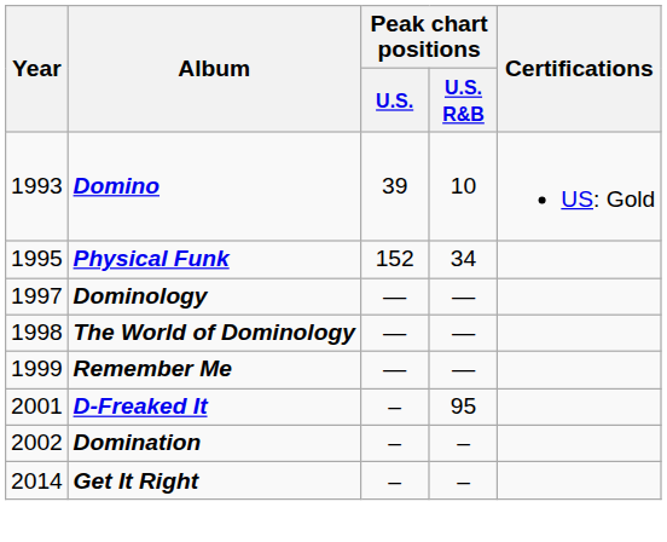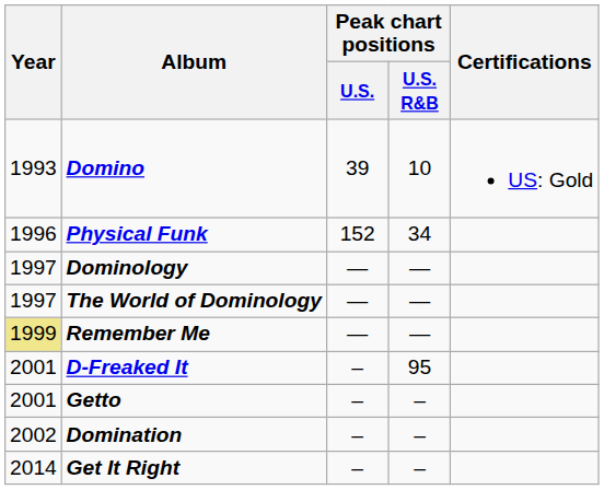Physical Funk | Year: 1995 -> 1996
The World of Dominology | Year: 1998 -> 1997
Remember Me | Year: no background -> khaki background
+ row: 2001 | Getto | – | –
